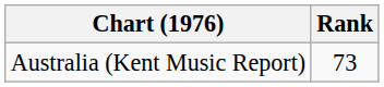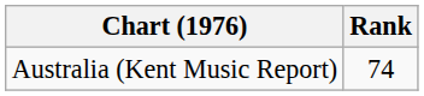Australia (Kent Music Report) | Rank: 73 -> 74
